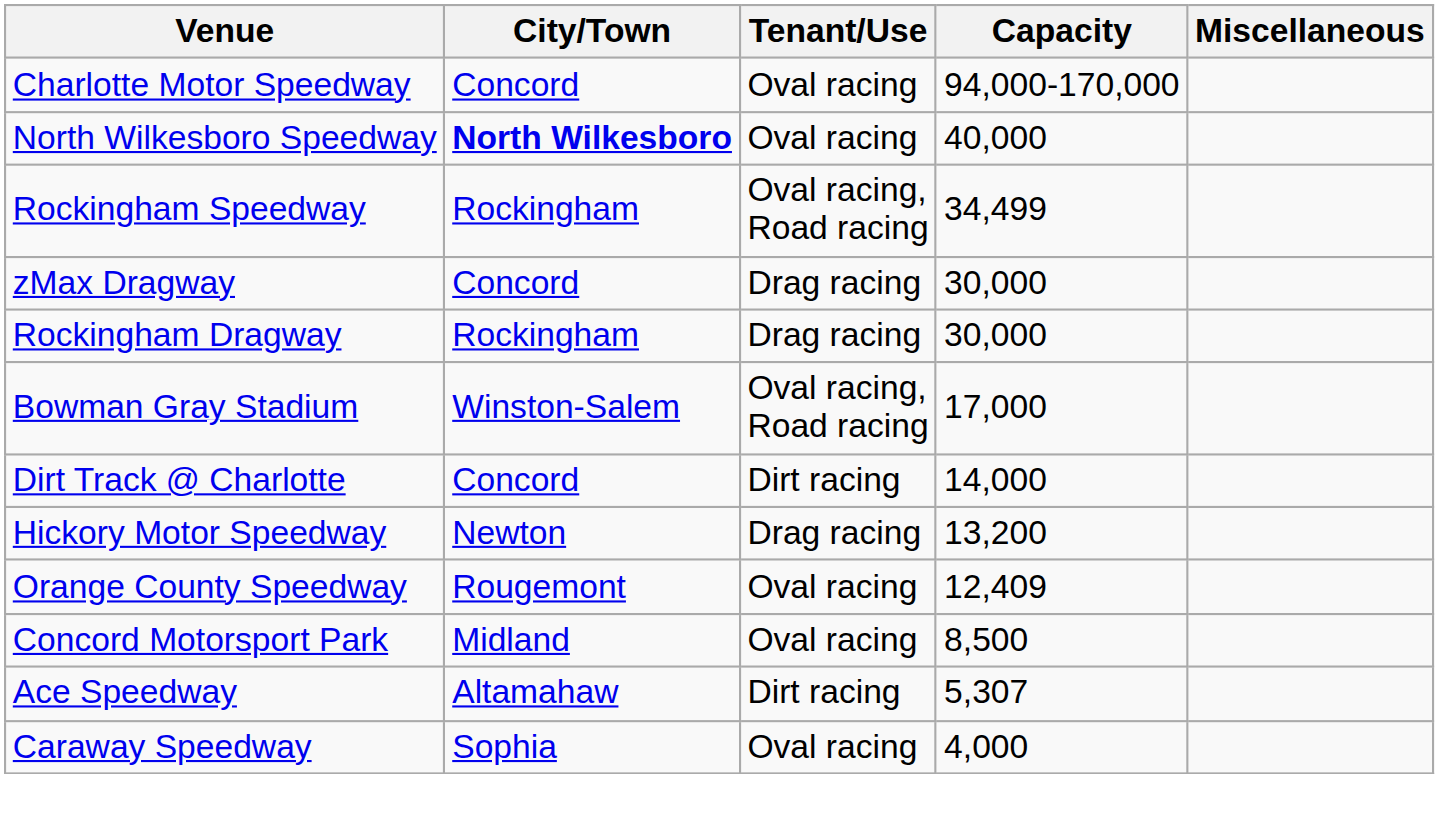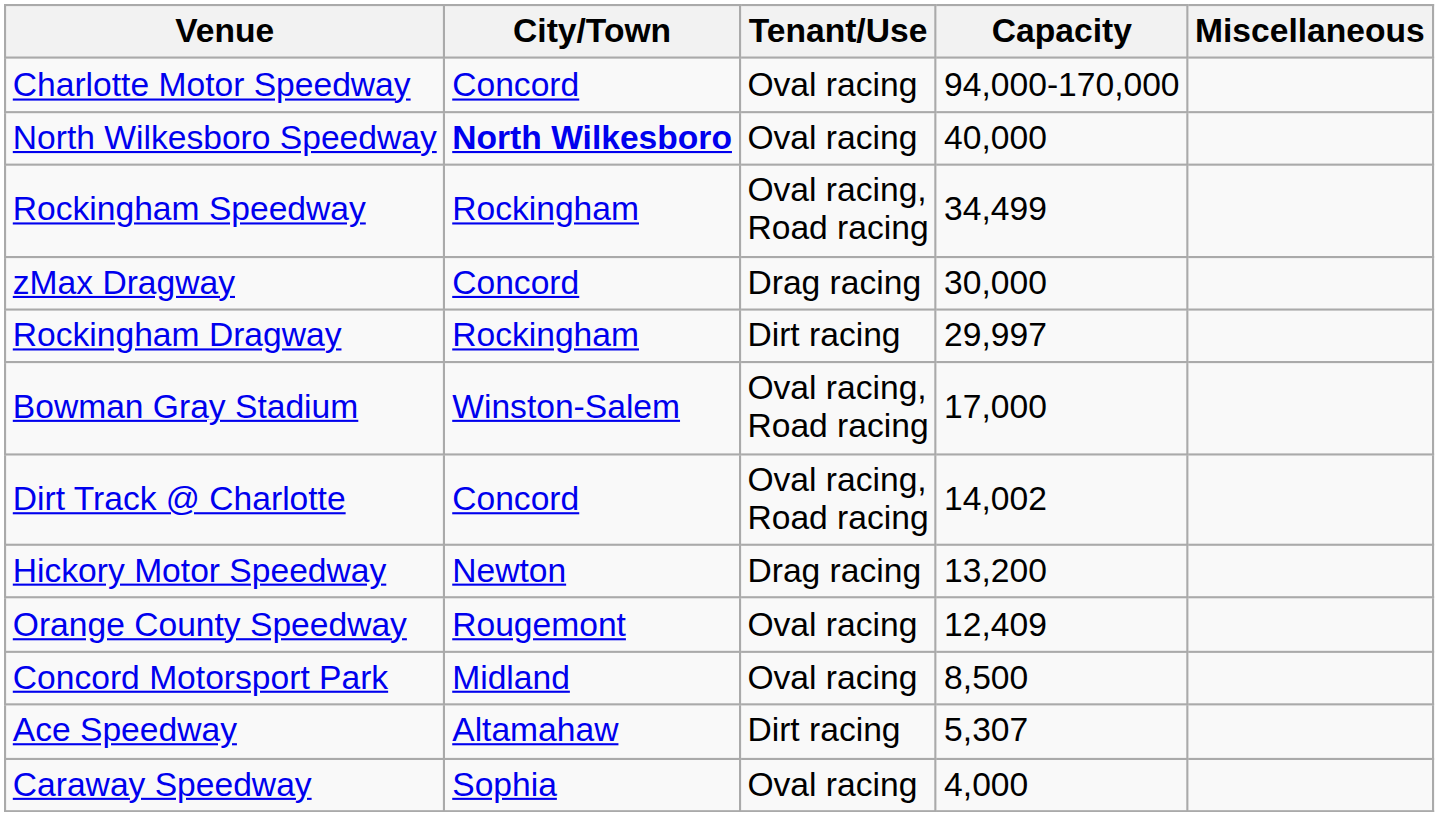Rockingham Dragway | Tenant/Use: Drag racing -> Dirt racing
Rockingham Dragway | Capacity: 30,000 -> 29,997
Dirt Track @ Charlotte | Tenant/Use: Dirt racing -> Oval racing, Road racing
Dirt Track @ Charlotte | Capacity: 14,000 -> 14,002
